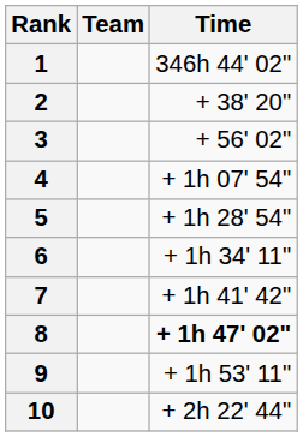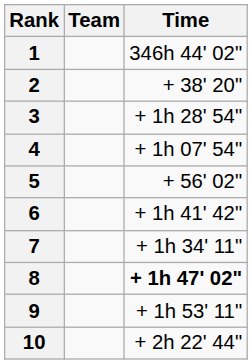3 | Time: + 56' 02" -> + 1h 28' 54"
5 | Time: + 1h 28' 54" -> + 56' 02"
6 | Time: + 1h 34' 11" -> + 1h 41' 42"
7 | Time: + 1h 41' 42" -> + 1h 34' 11"
